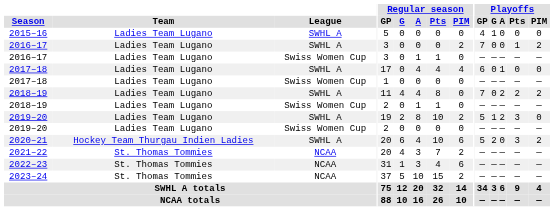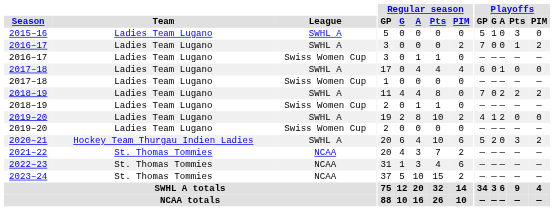2015–16 | Playoffs / GP: 4 -> 5
2015–16 | Playoffs / Pts: 0 -> 3
2019–20 / SWHL A | Playoffs / GP: 5 -> 4
2019–20 / SWHL A | Playoffs / Pts: 3 -> 0
